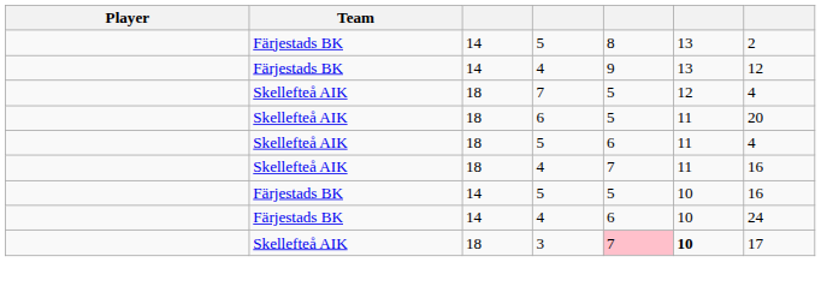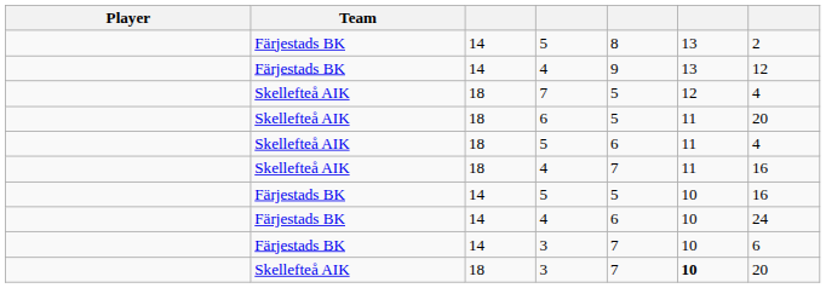+ row: Färjestads BK | 14 | 3 | 7 | 10 | 6
Skellefteå AIK / 3 | column 5: pink background -> no background
Skellefteå AIK / 3 | column 7: 17 -> 20
